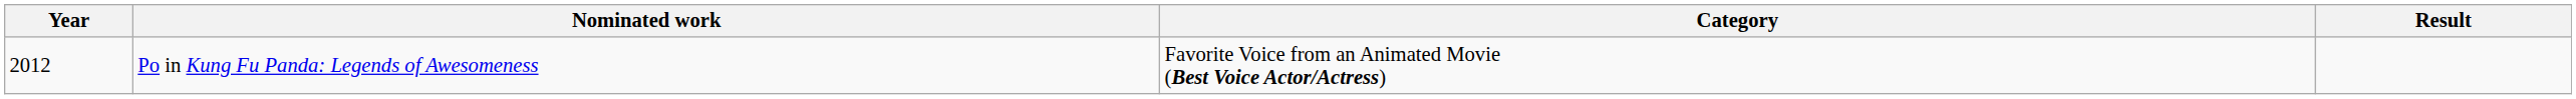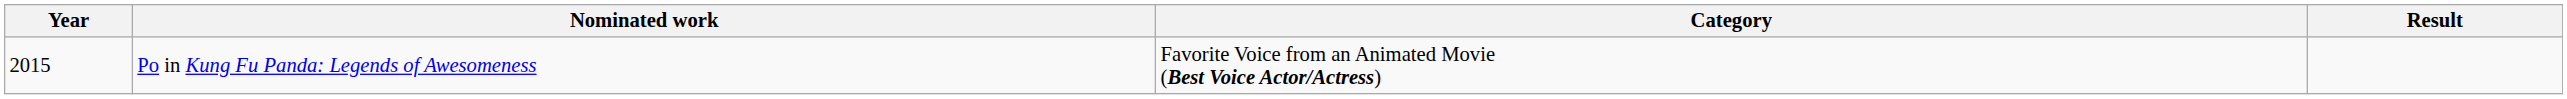Po in Kung Fu Panda: Legends of Awesomeness | Year: 2012 -> 2015
